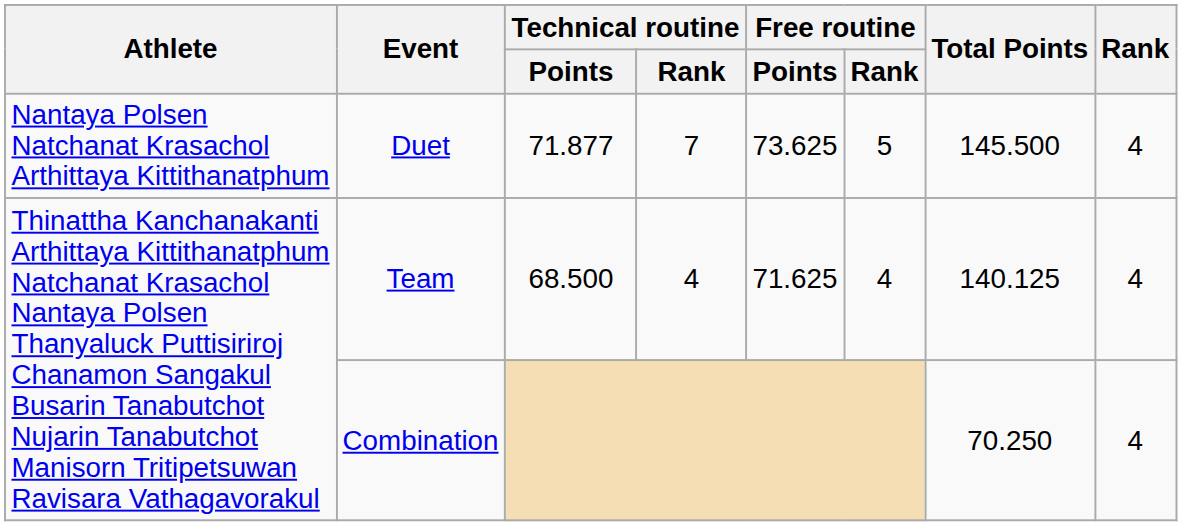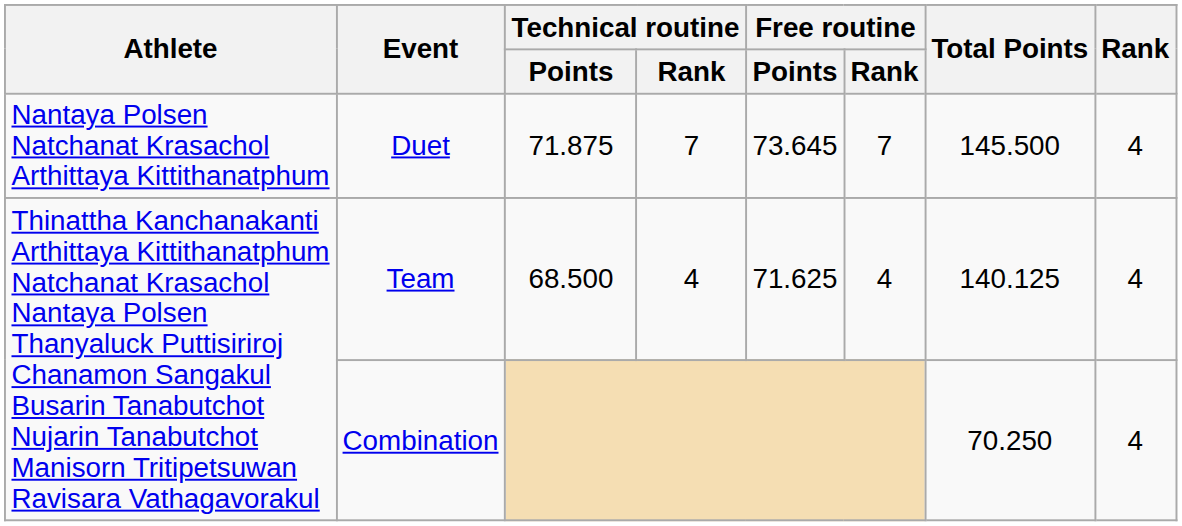Duet | Technical routine / Points: 71.877 -> 71.875
Duet | Free routine / Points: 73.625 -> 73.645
Duet | Free routine / Rank: 5 -> 7
